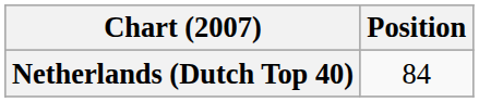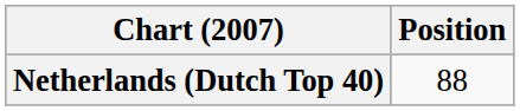Netherlands (Dutch Top 40) | Position: 84 -> 88
